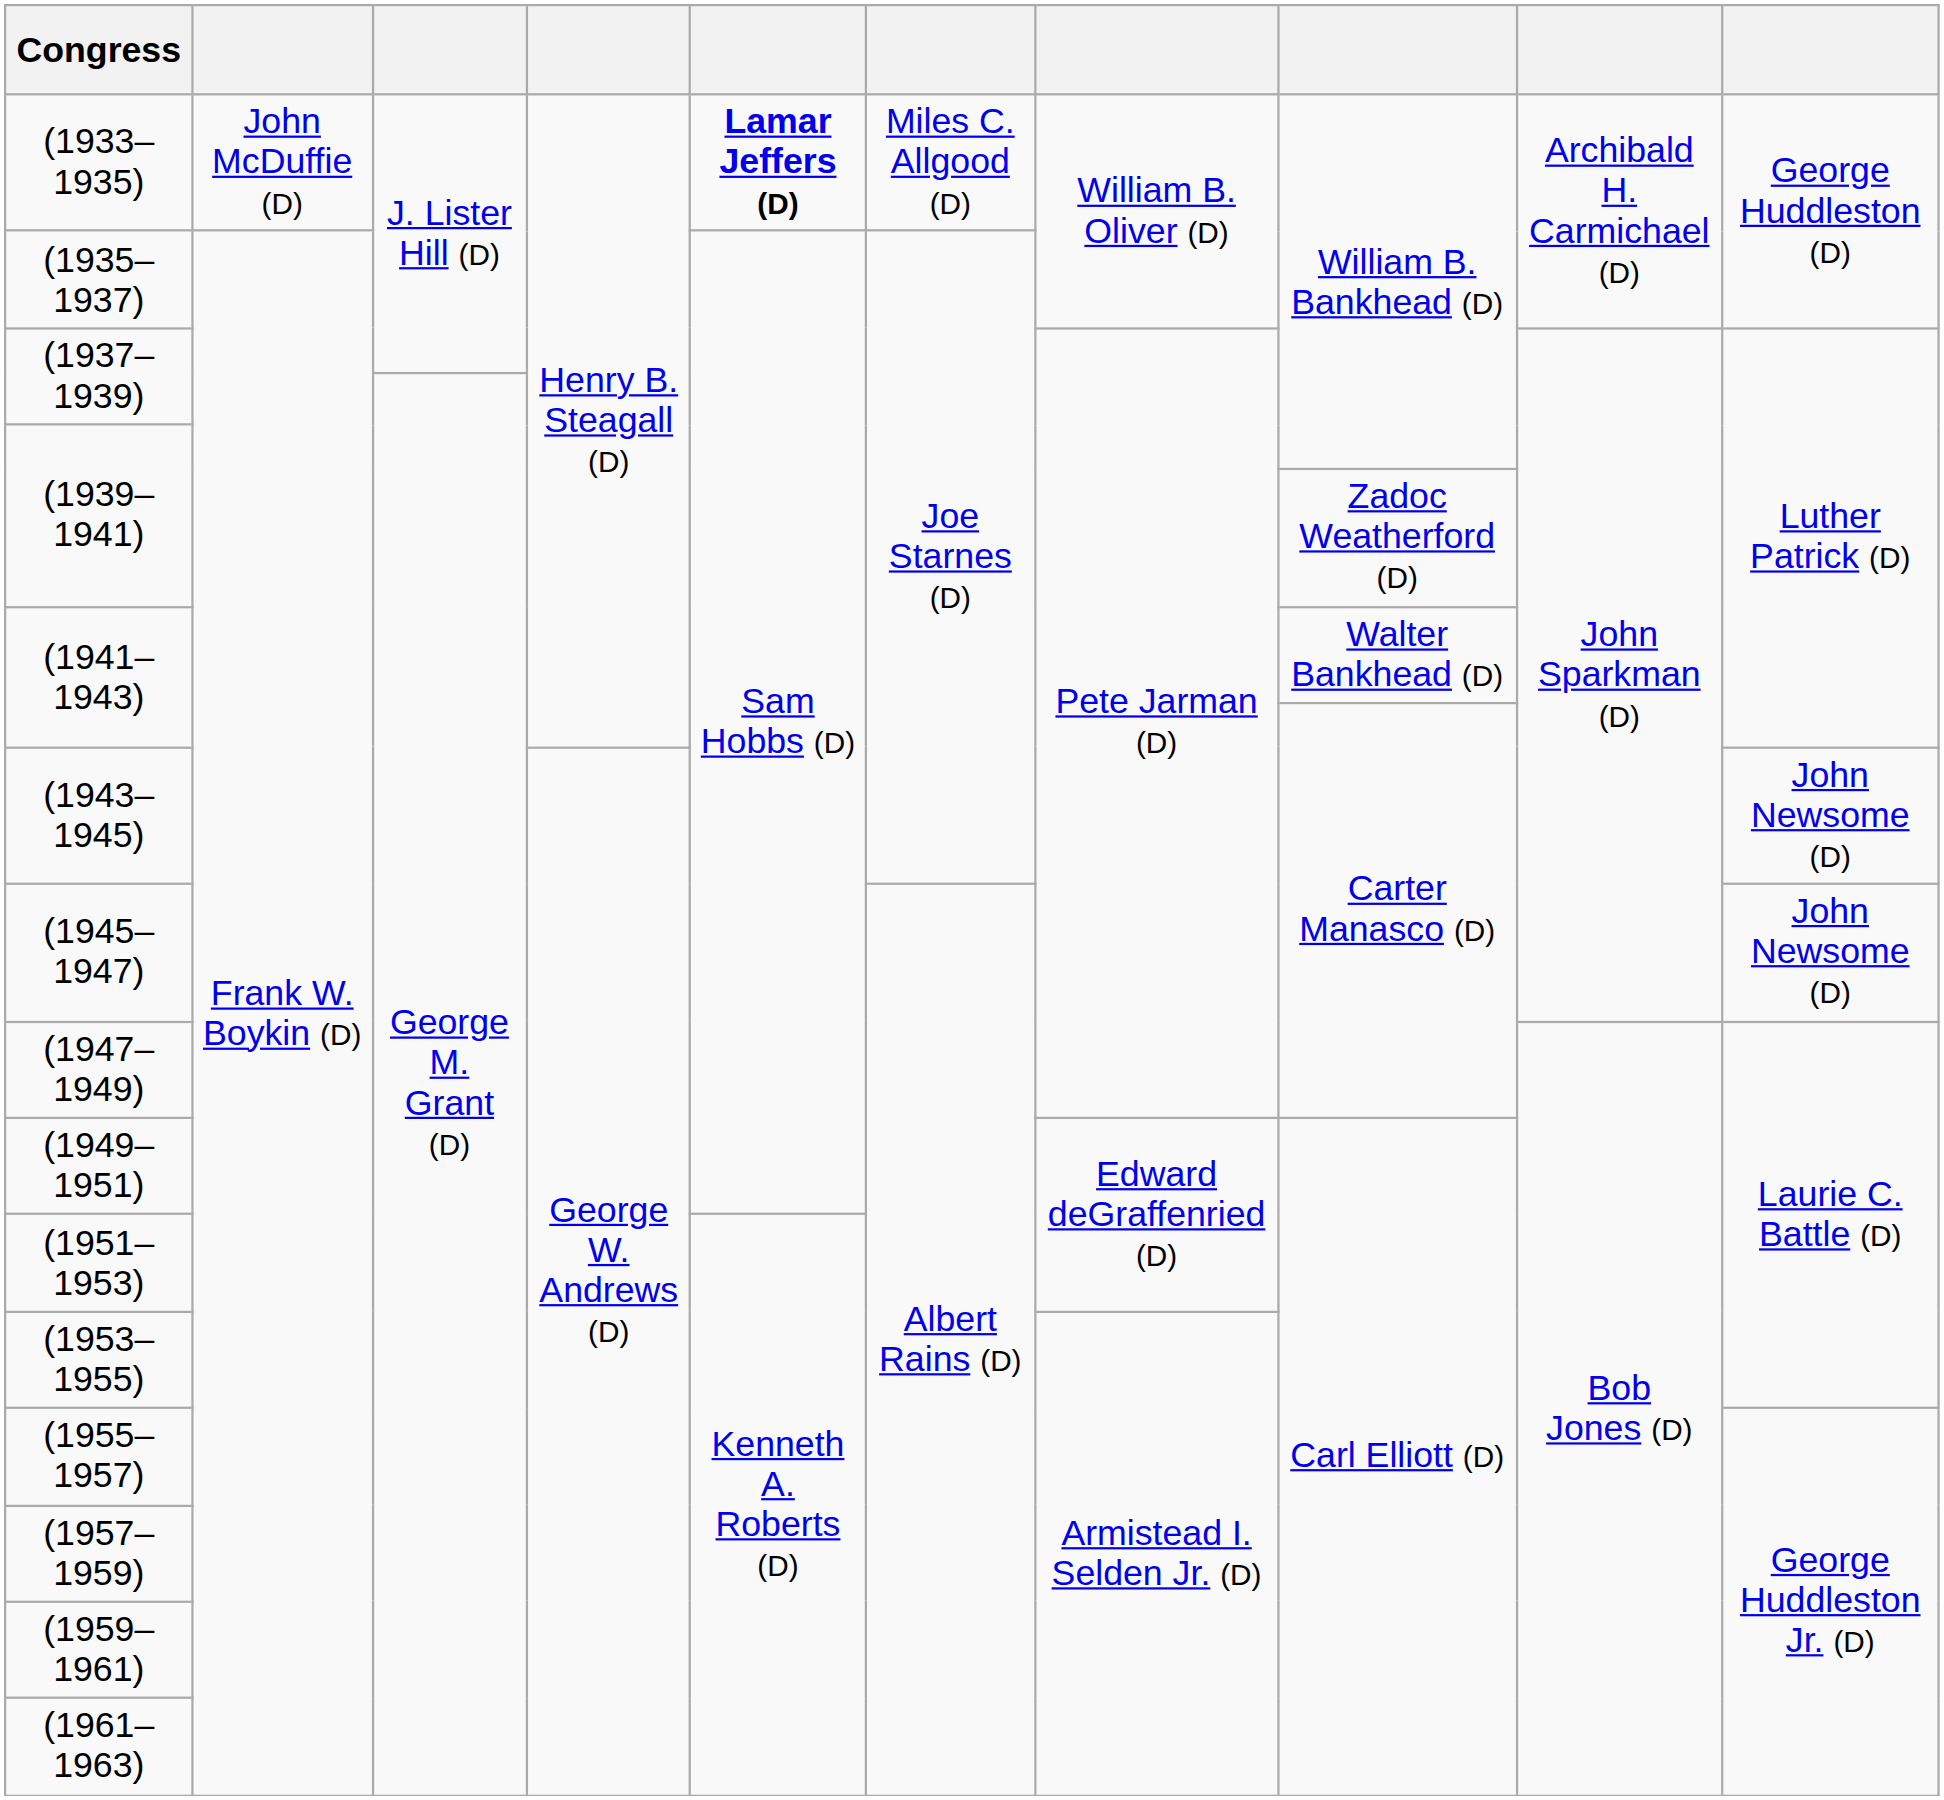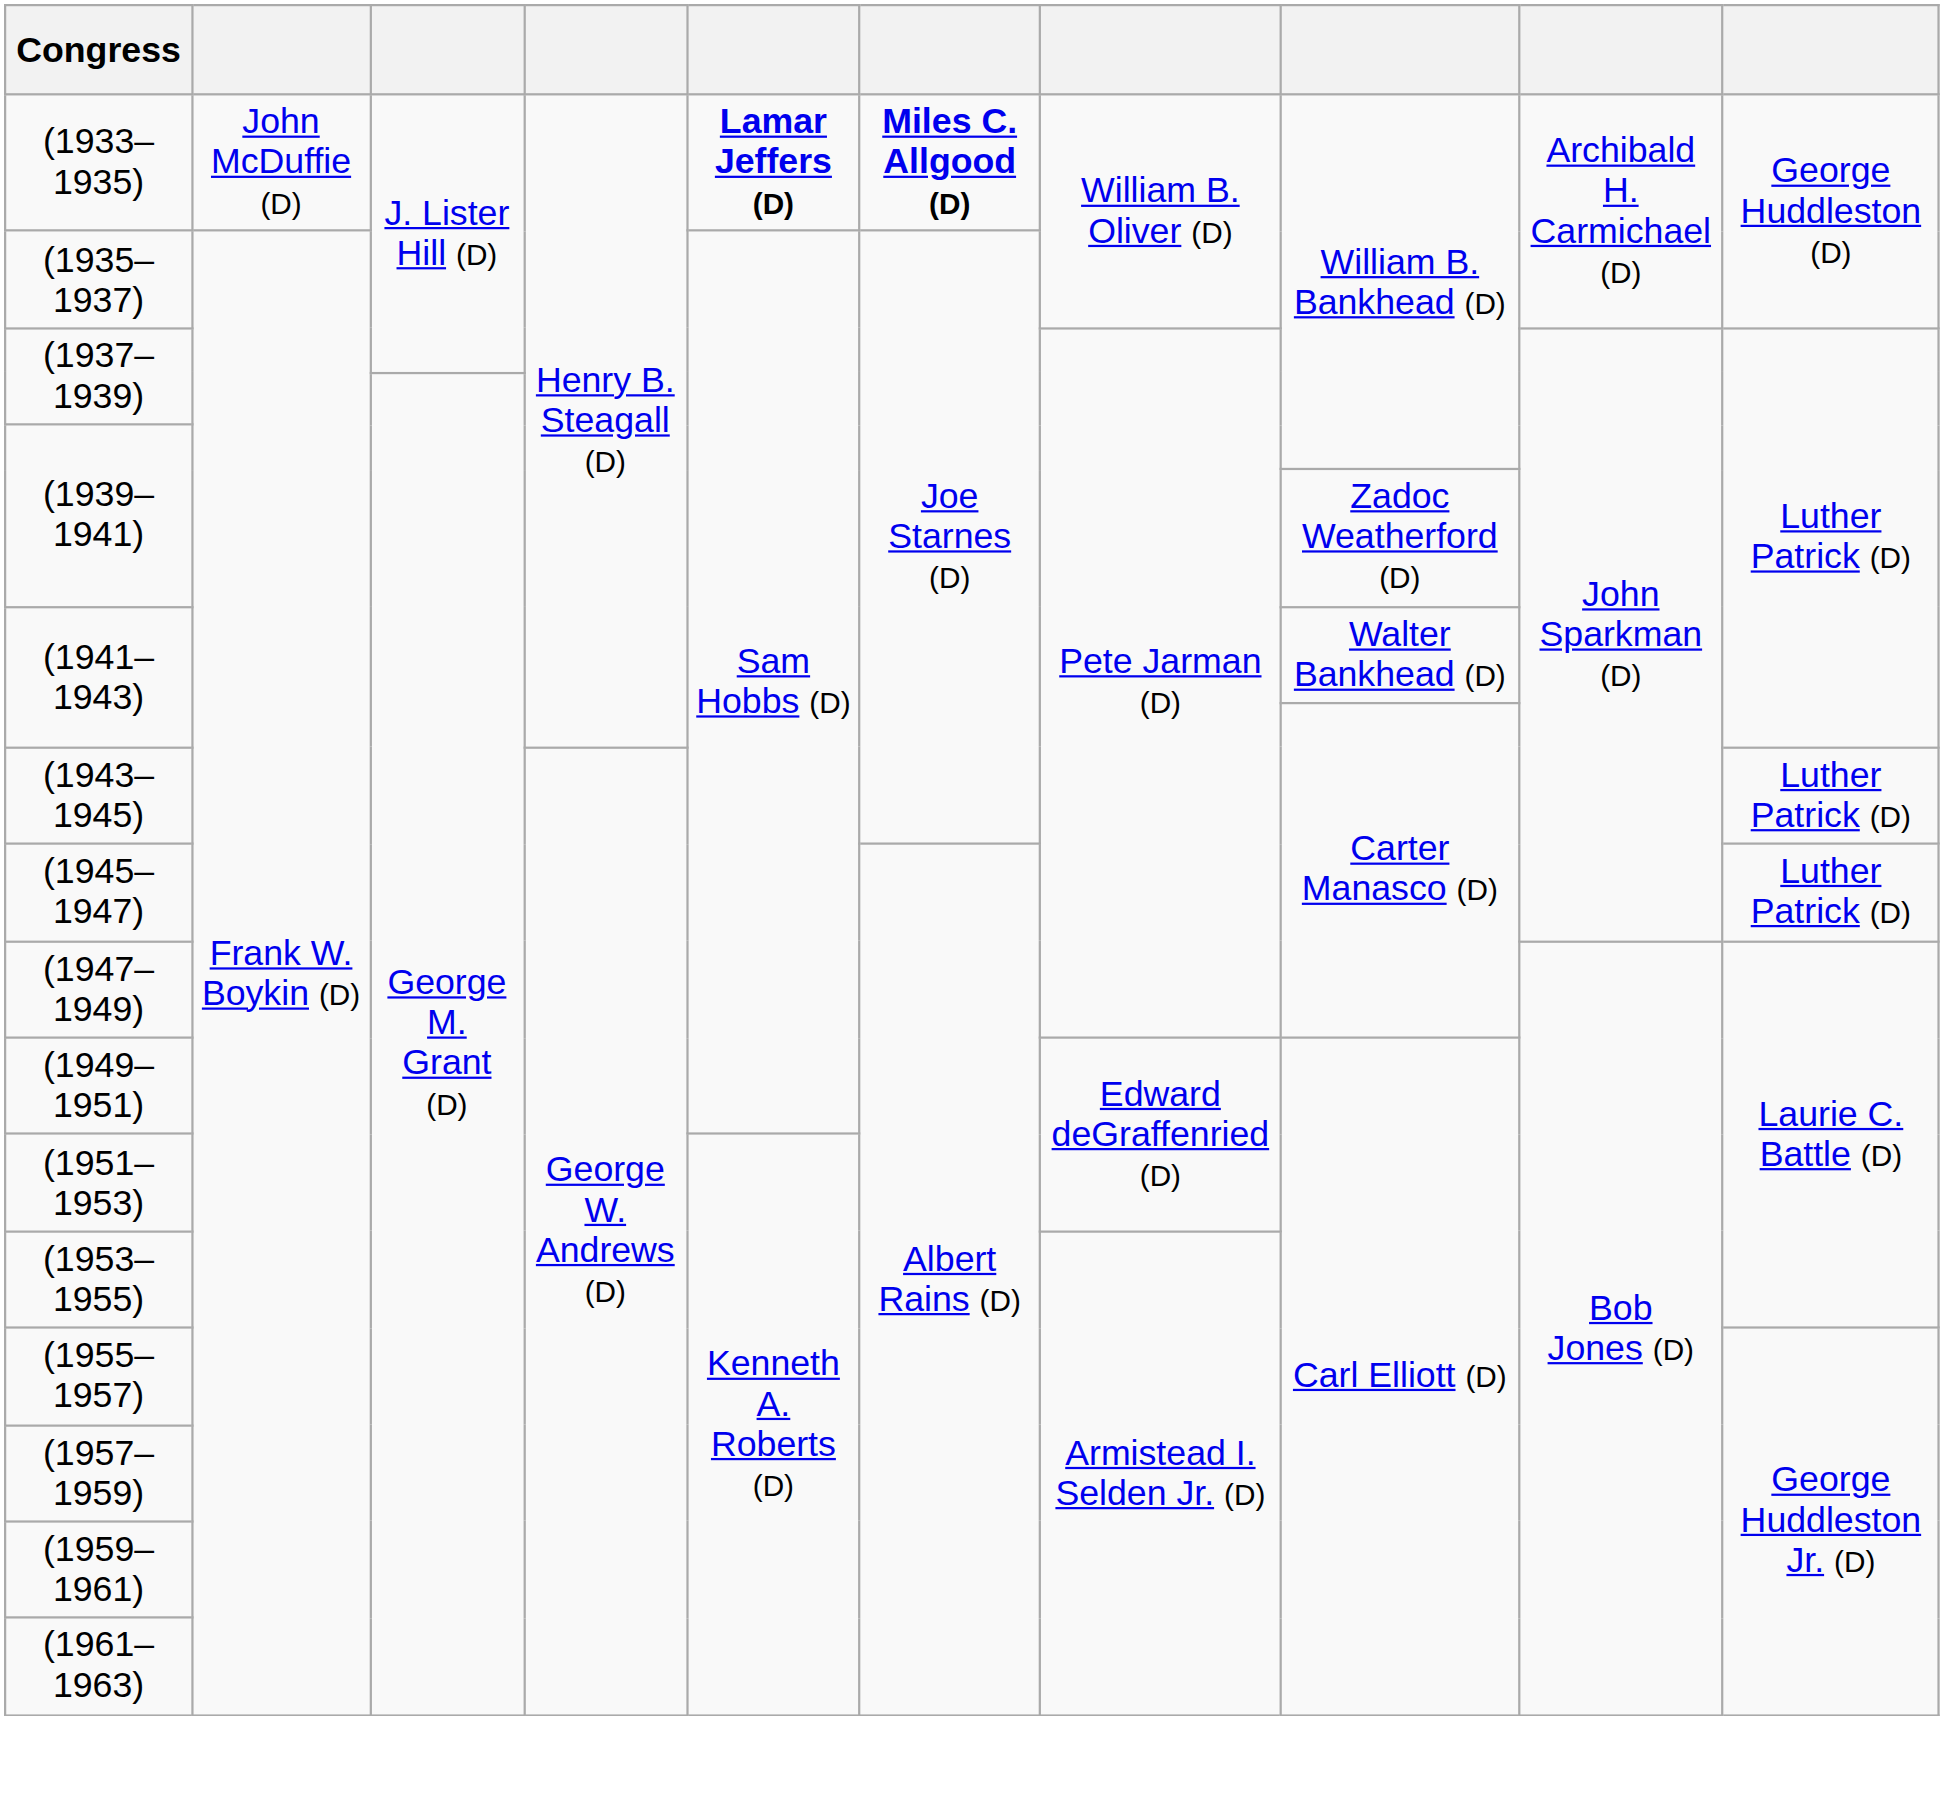(1933–1935) | column 6: normal -> bold
(1943–1945) | column 10: John Newsome (D) -> Luther Patrick (D)
(1945–1947) | column 10: John Newsome (D) -> Luther Patrick (D)
